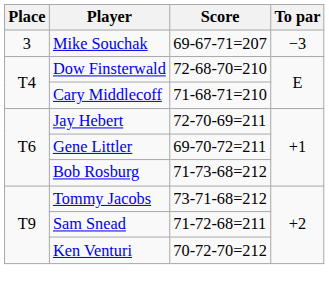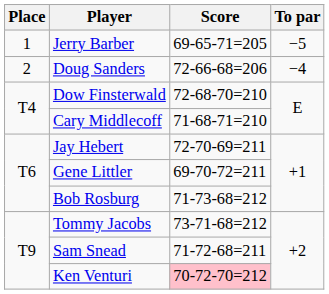+ row: 1 | Jerry Barber | 69-65-71=205 | −5
+ row: 2 | Doug Sanders | 72-66-68=206 | −4
- row: 3 | Mike Souchak | 69-67-71=207 | −3
Ken Venturi | Score: no background -> pink background
